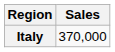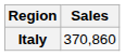Italy | Sales: 370,000 -> 370,860
